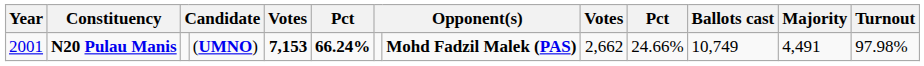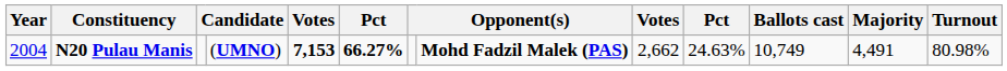N20 Pulau Manis | Year: 2001 -> 2004
N20 Pulau Manis | column 6: 66.24% -> 66.27%
N20 Pulau Manis | column 10: 24.66% -> 24.63%
N20 Pulau Manis | Turnout: 97.98% -> 80.98%
